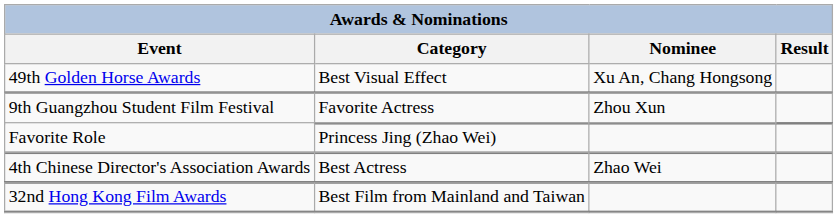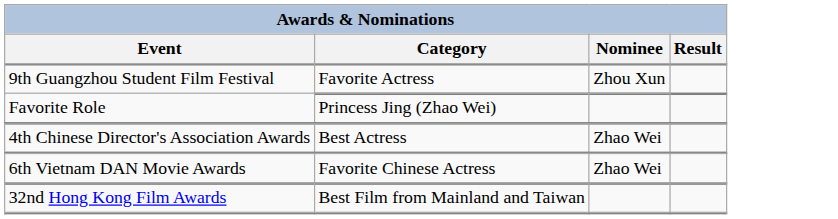- row: 49th Golden Horse Awards | Best Visual Effect | Xu An, Chang Hongsong
+ row: 6th Vietnam DAN Movie Awards | Favorite Chinese Actress | Zhao Wei
